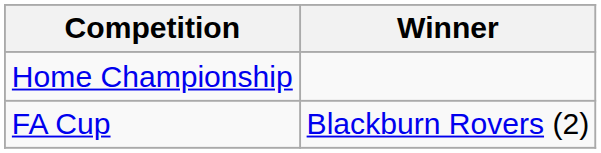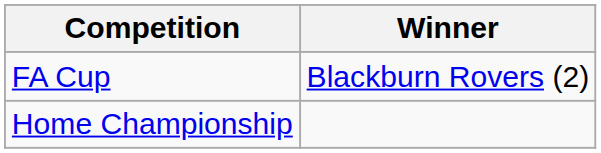rows swapped: FA Cup <-> Home Championship
